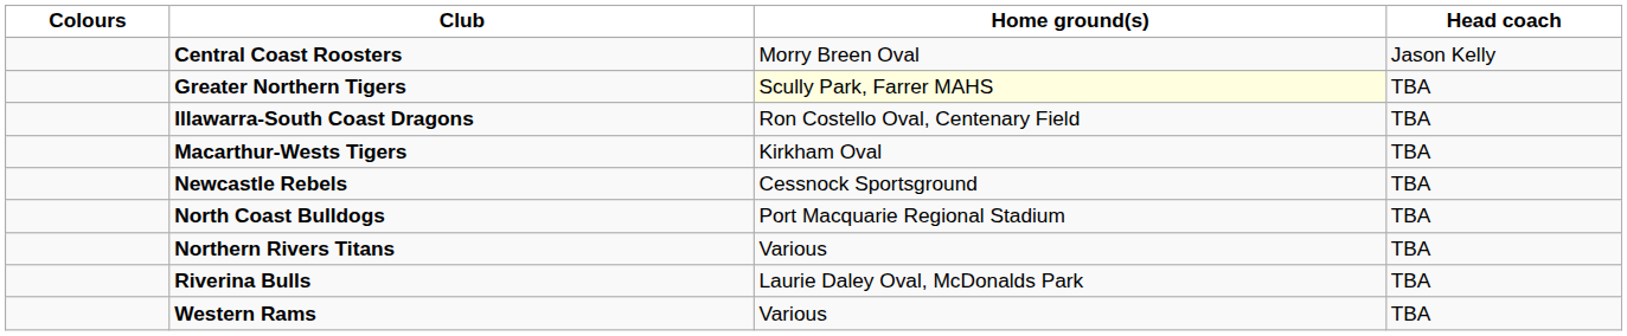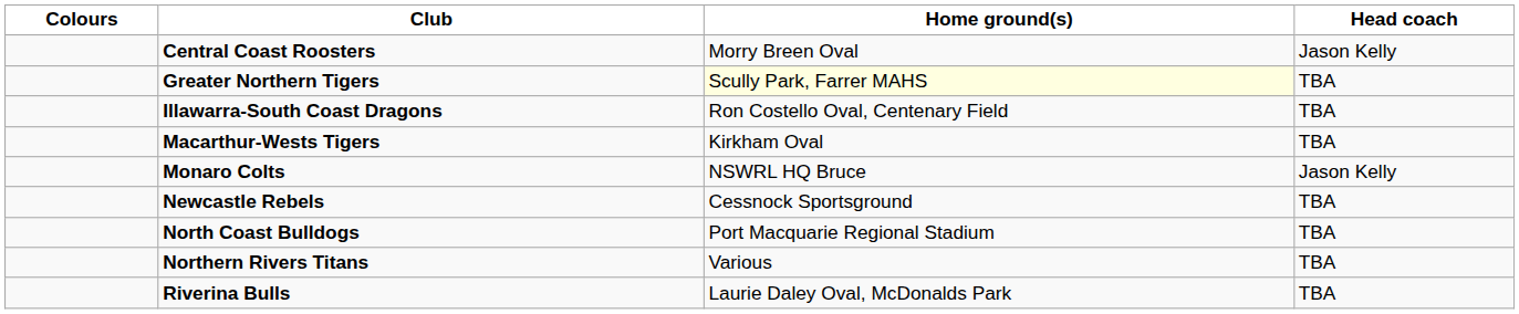+ row: Monaro Colts | NSWRL HQ Bruce | Jason Kelly
- row: Western Rams | Various | TBA
